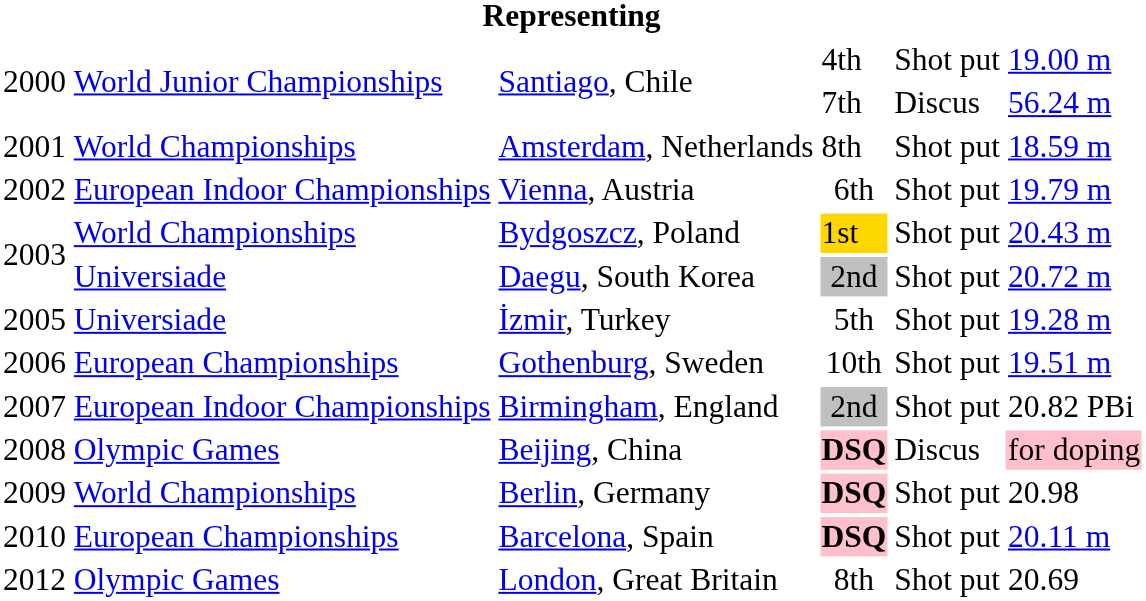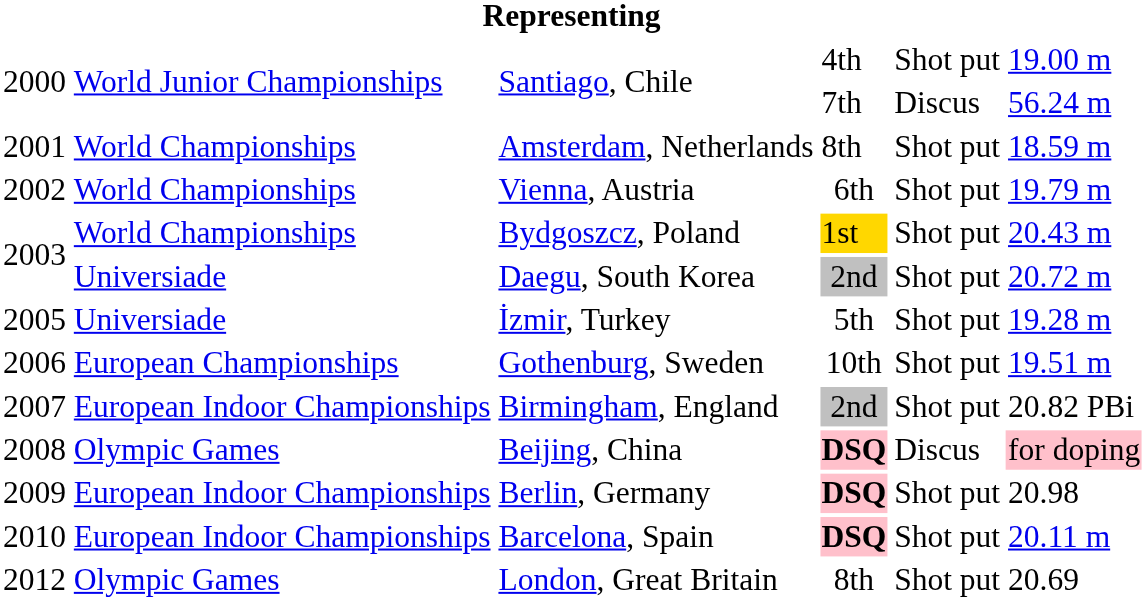Vienna, Austria | column 2: European Indoor Championships -> World Championships
Berlin, Germany | column 2: World Championships -> European Indoor Championships
Barcelona, Spain | column 2: European Championships -> European Indoor Championships
